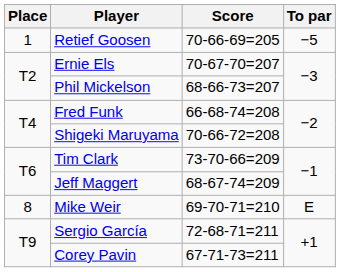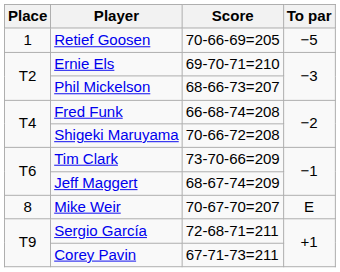Ernie Els | Score: 70-67-70=207 -> 69-70-71=210
Mike Weir | Score: 69-70-71=210 -> 70-67-70=207
